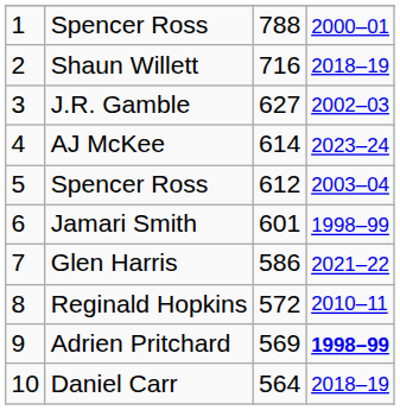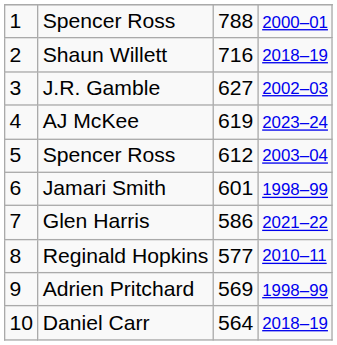AJ McKee | column 3: 614 -> 619
Reginald Hopkins | column 3: 572 -> 577
Adrien Pritchard | column 4: bold -> normal
